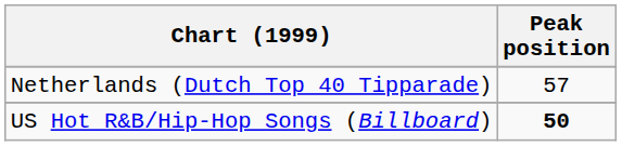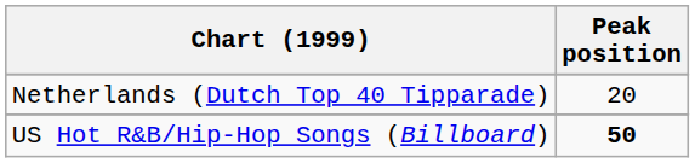Netherlands (Dutch Top 40 Tipparade) | Peak position: 57 -> 20
